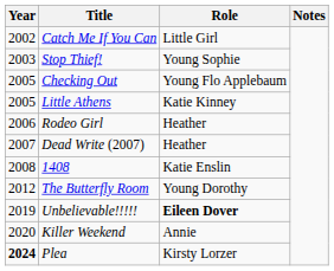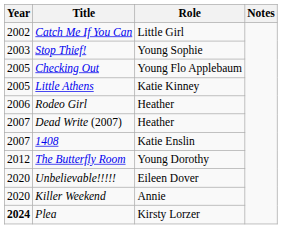1408 | Year: 2008 -> 2007
Unbelievable!!!!! | Year: 2019 -> 2020
Unbelievable!!!!! | Role: bold -> normal
